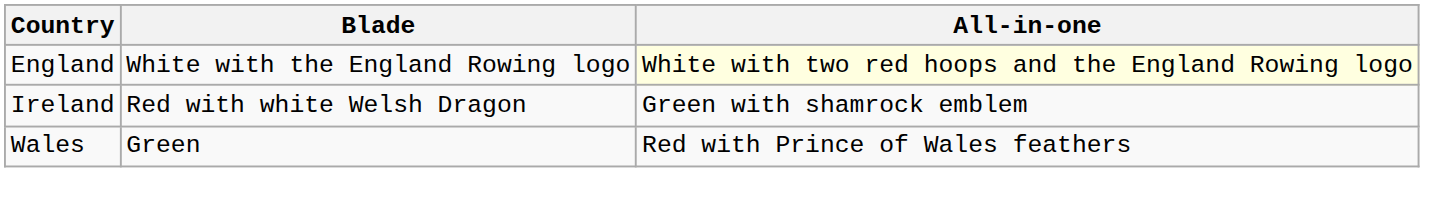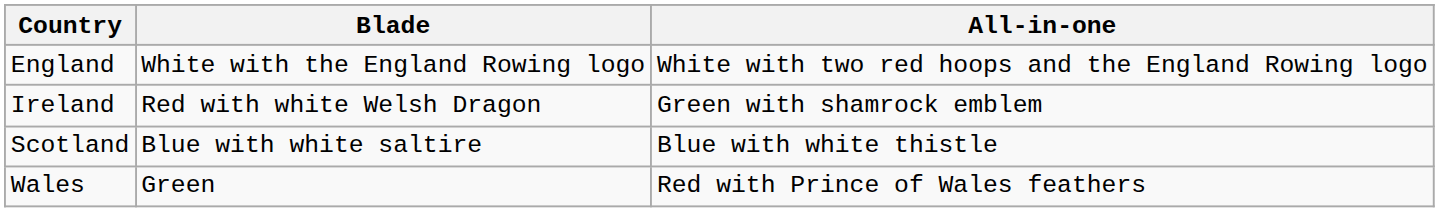England | All-in-one: lightyellow background -> no background
+ row: Scotland | Blue with white saltire | Blue with white thistle
